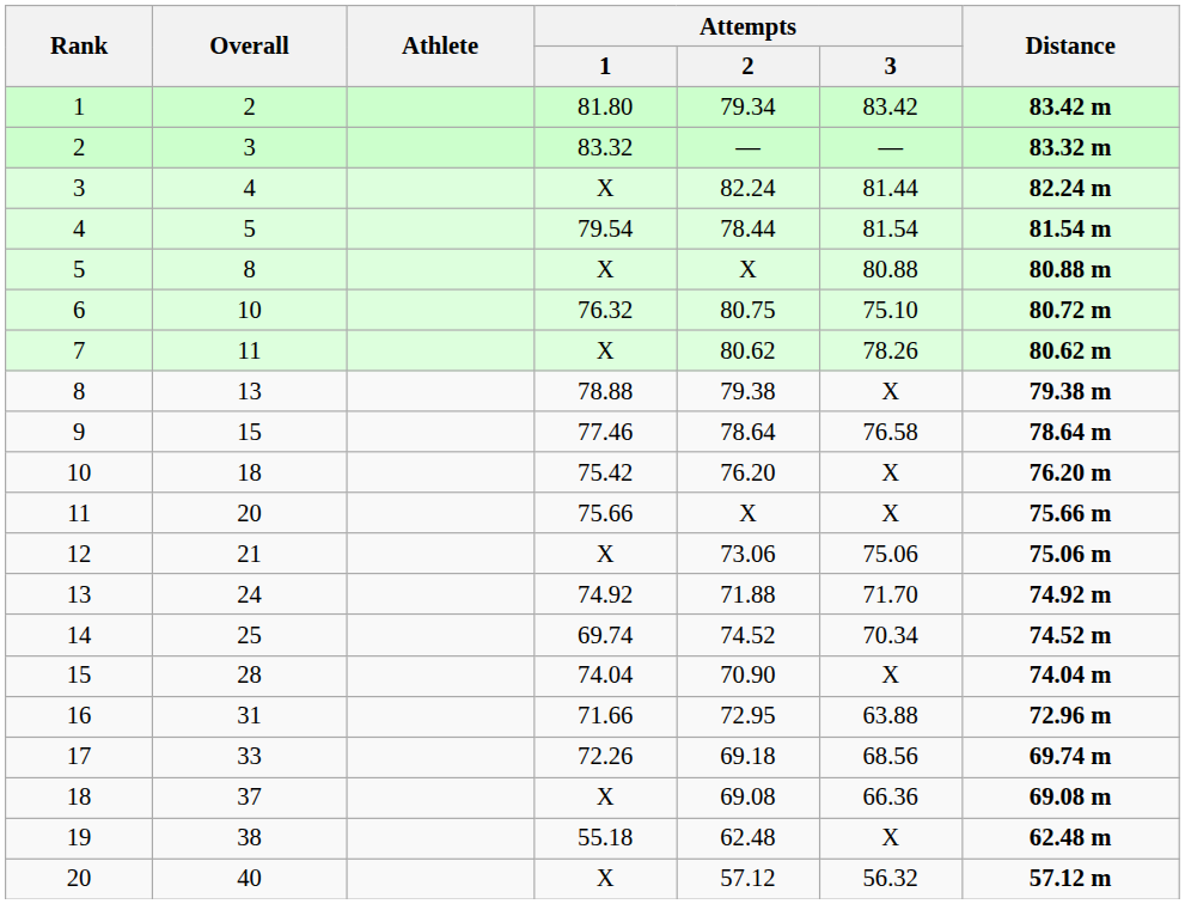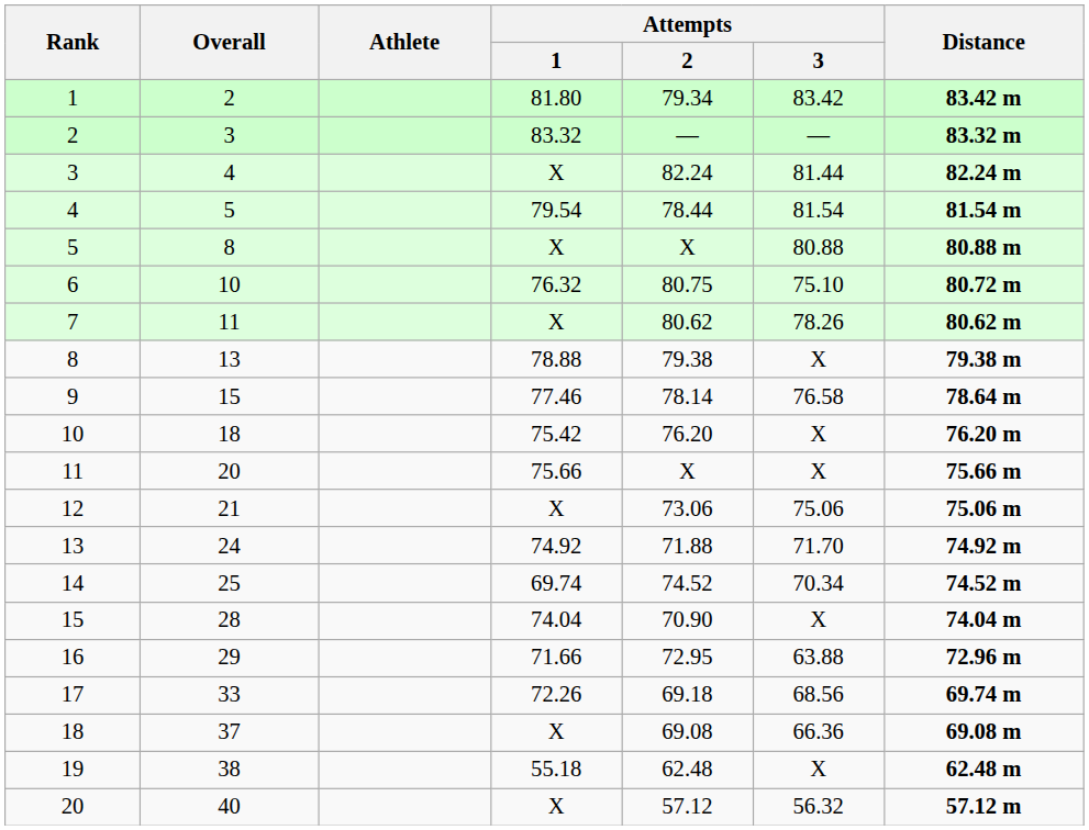9 | Attempts / 2: 78.64 -> 78.14
16 | Overall: 31 -> 29
